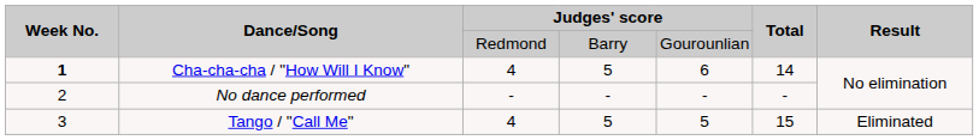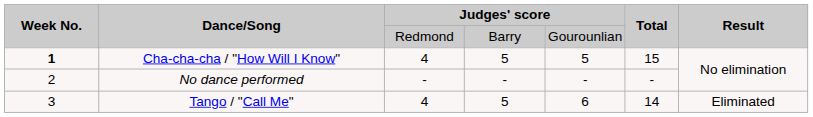Cha-cha-cha / "How Will I Know" | column 5: 6 -> 5
Cha-cha-cha / "How Will I Know" | Total: 14 -> 15
Tango / "Call Me" | column 5: 5 -> 6
Tango / "Call Me" | Total: 15 -> 14
